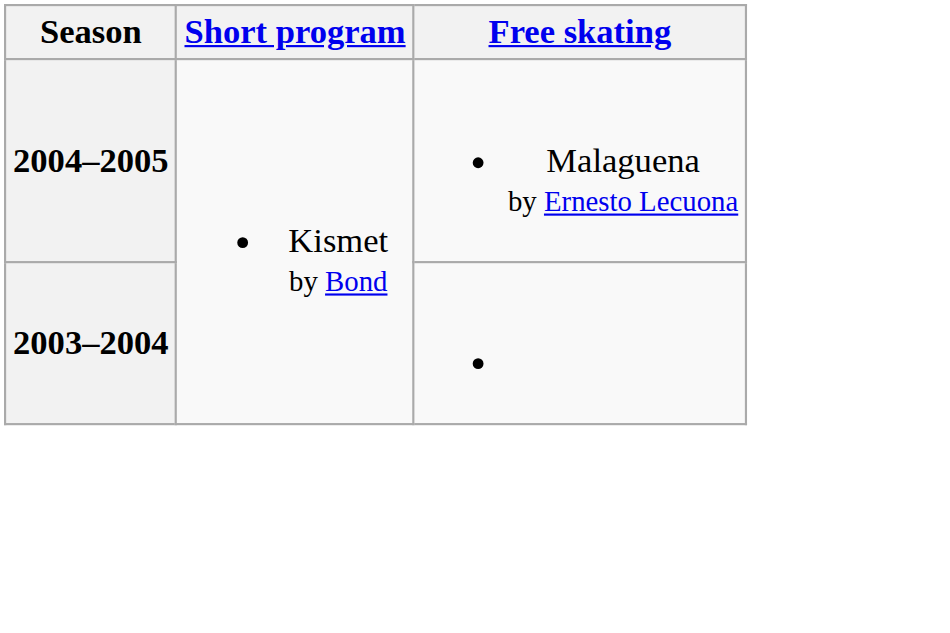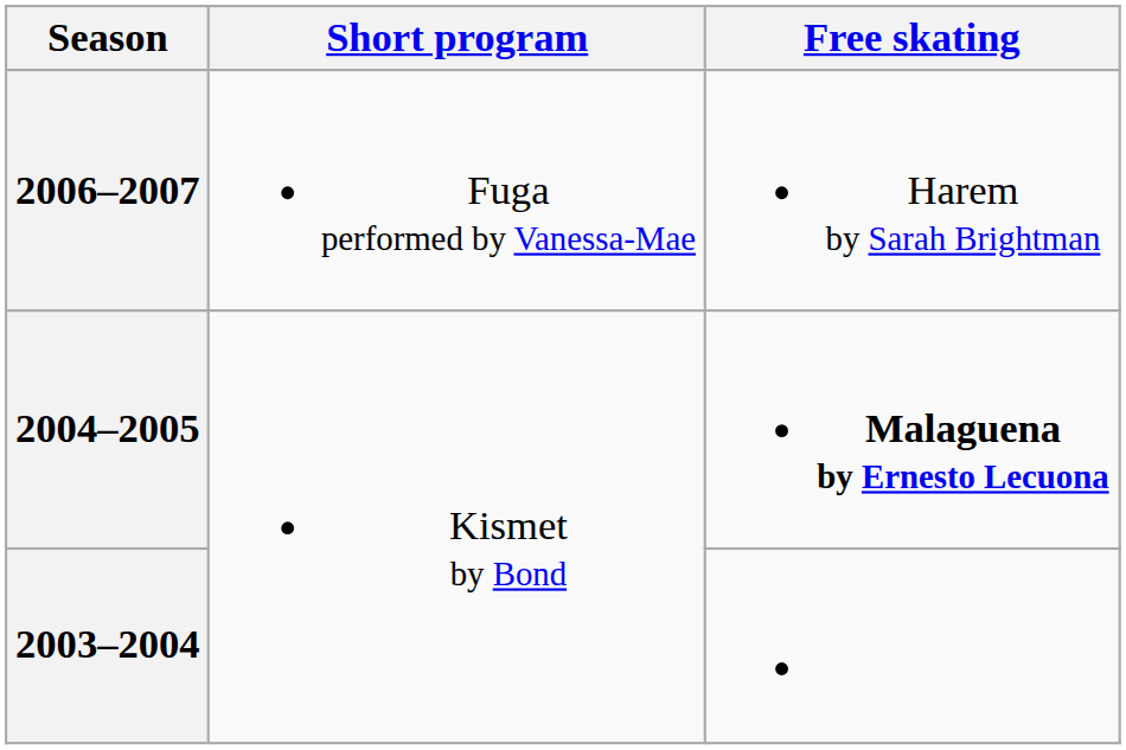+ row: 2006–2007 | Fuga performed by Vanessa-Mae | Harem by Sarah Brightman
2004–2005 | Free skating: normal -> bold
